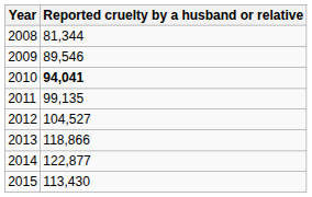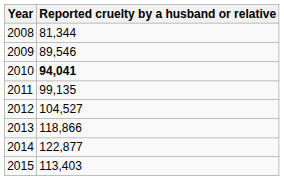2015 | Reported cruelty by a husband or relative: 113,430 -> 113,403
